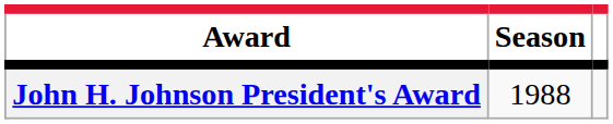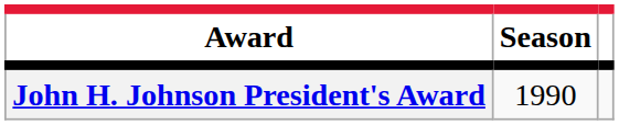John H. Johnson President's Award | Season: 1988 -> 1990
